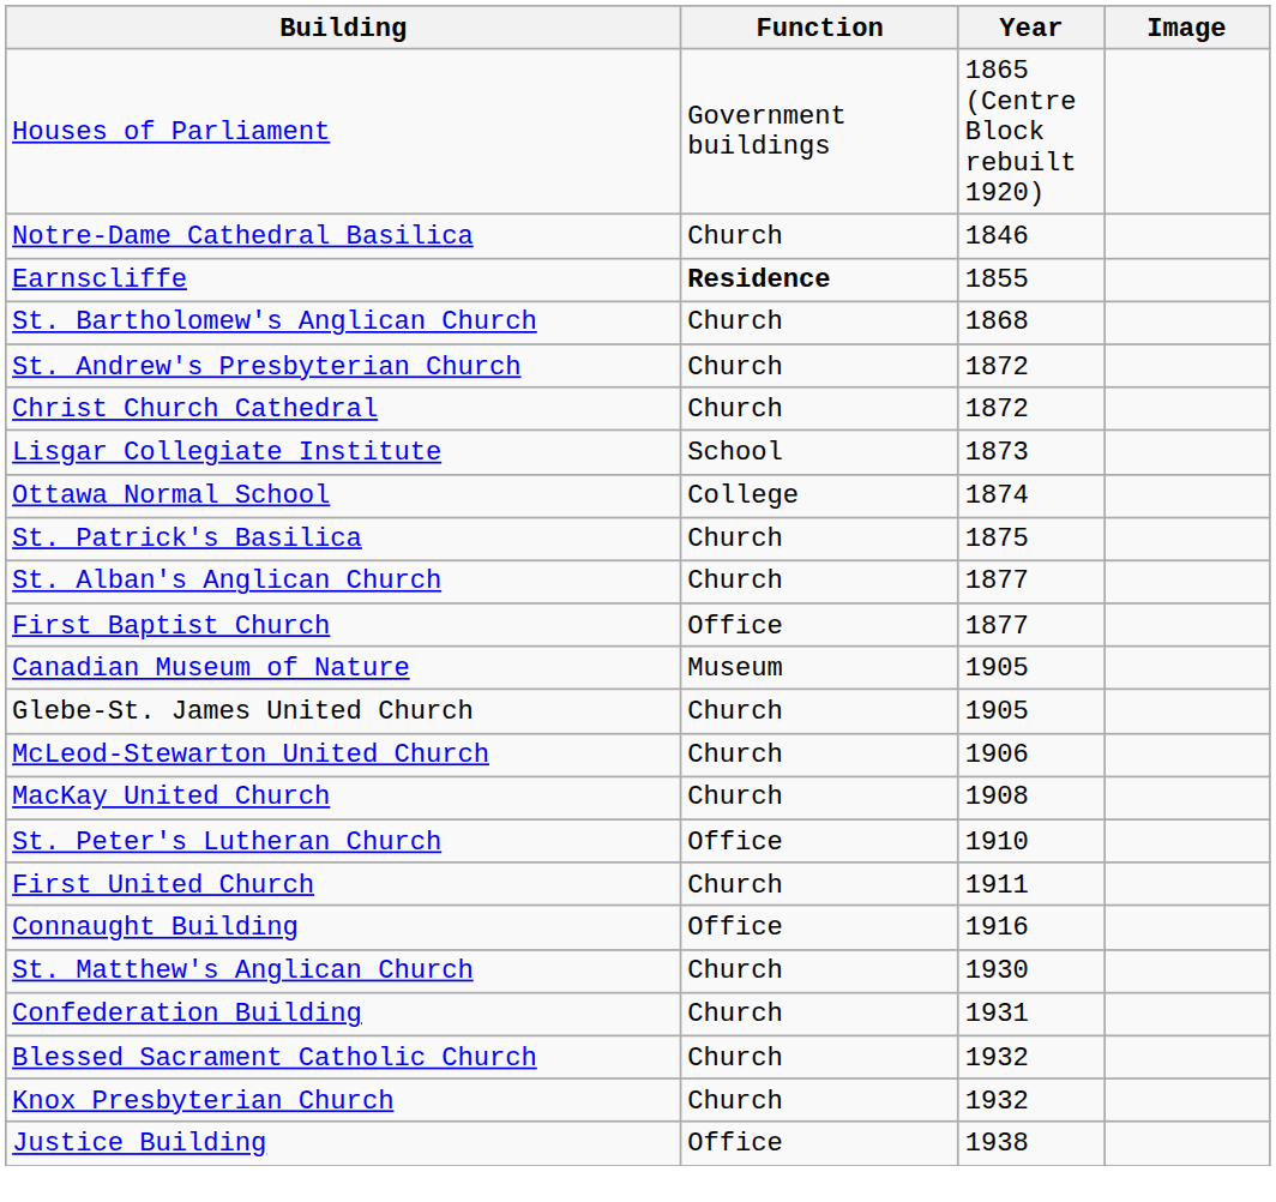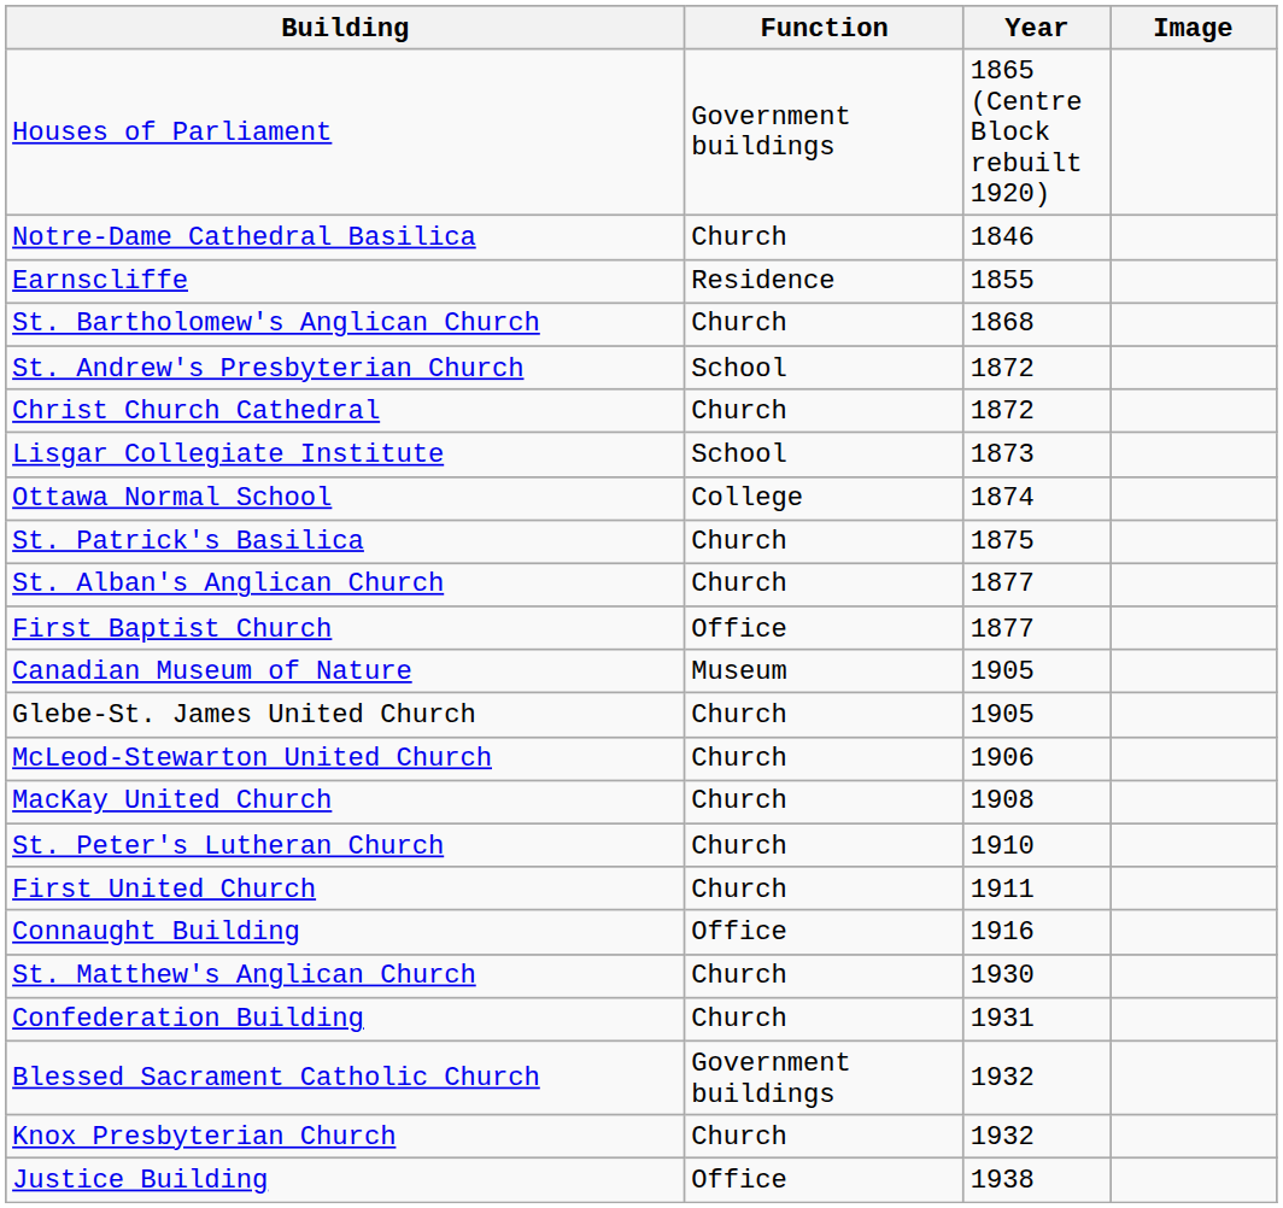Earnscliffe | Function: bold -> normal
St. Andrew's Presbyterian Church | Function: Church -> School
St. Peter's Lutheran Church | Function: Office -> Church
Blessed Sacrament Catholic Church | Function: Church -> Government buildings
